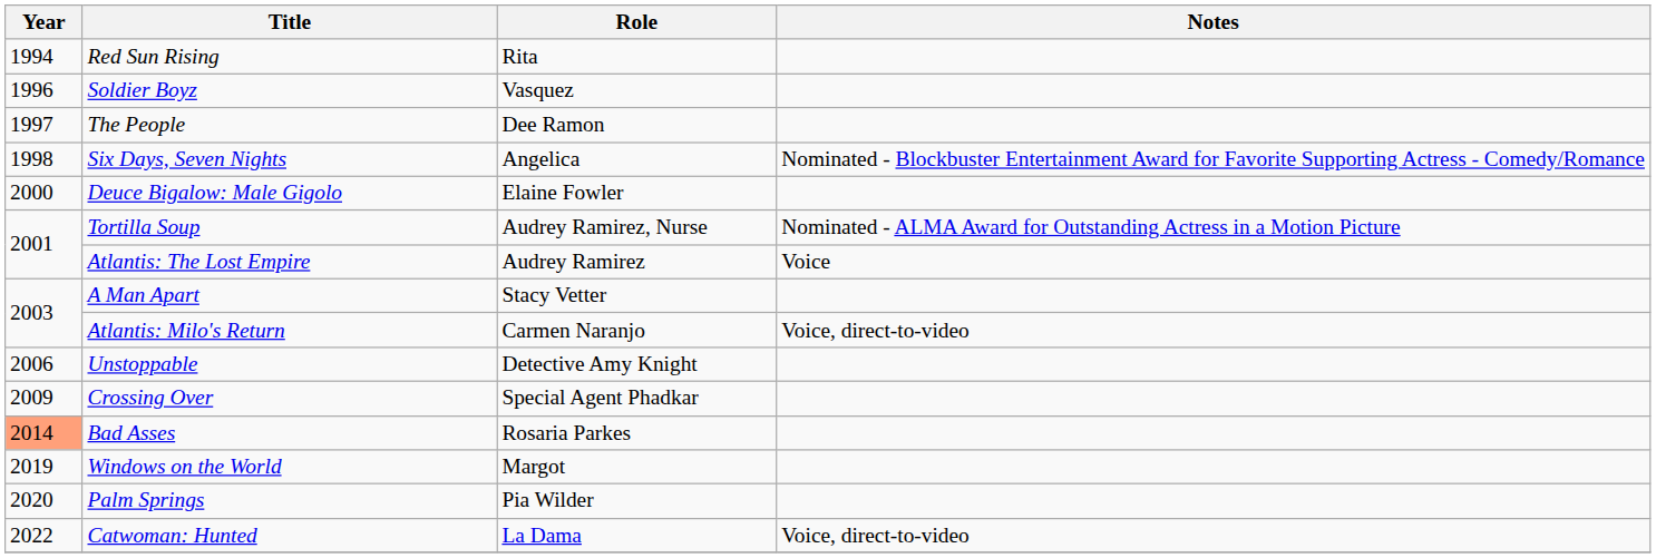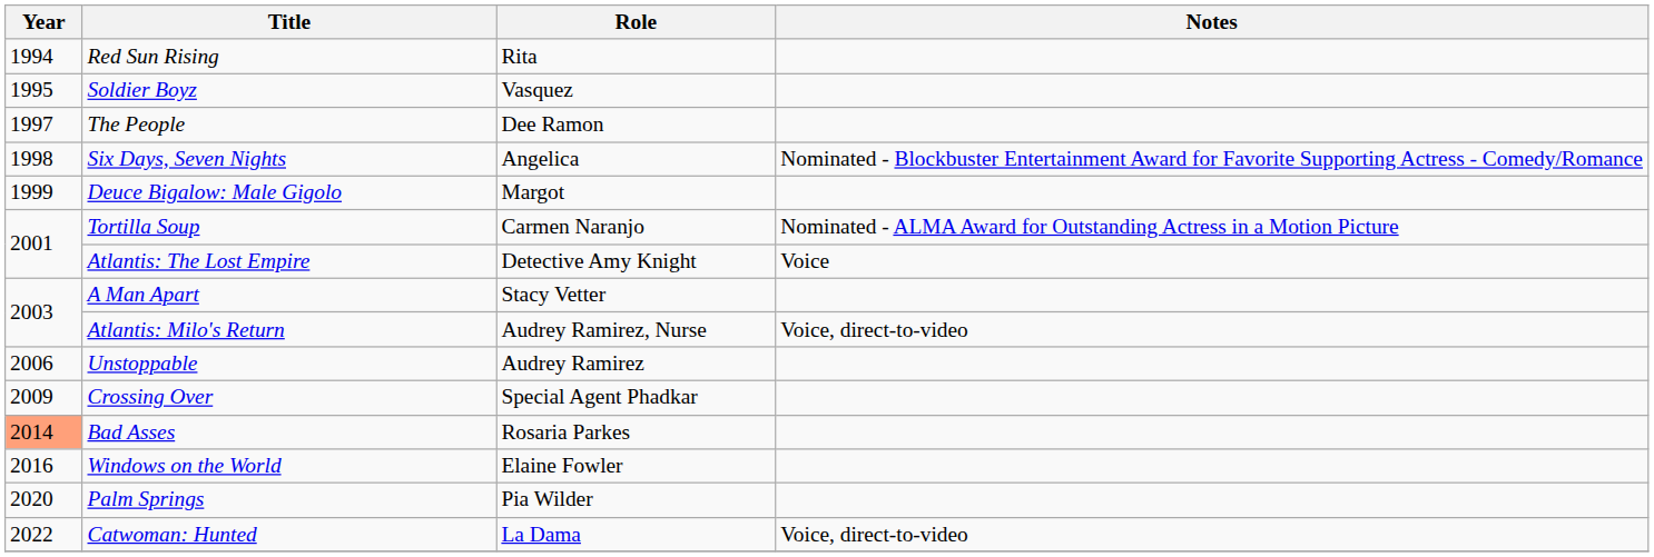Soldier Boyz | Year: 1996 -> 1995
Deuce Bigalow: Male Gigolo | Year: 2000 -> 1999
Deuce Bigalow: Male Gigolo | Role: Elaine Fowler -> Margot
Tortilla Soup | Role: Audrey Ramirez, Nurse -> Carmen Naranjo
Atlantis: The Lost Empire | Role: Audrey Ramirez -> Detective Amy Knight
Atlantis: Milo's Return | Role: Carmen Naranjo -> Audrey Ramirez, Nurse
Unstoppable | Role: Detective Amy Knight -> Audrey Ramirez
Windows on the World | Year: 2019 -> 2016
Windows on the World | Role: Margot -> Elaine Fowler
